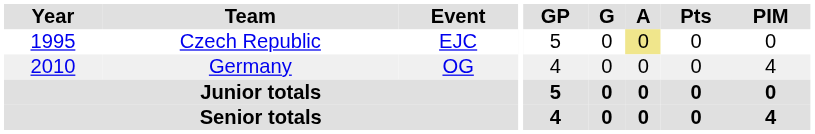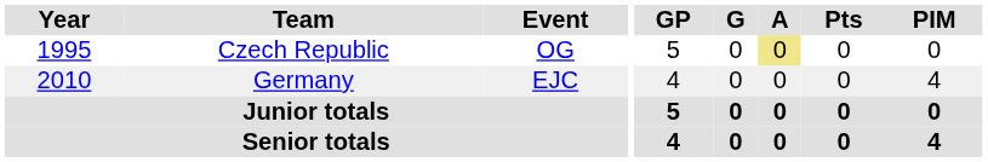Czech Republic | Event: EJC -> OG
Germany | Event: OG -> EJC
